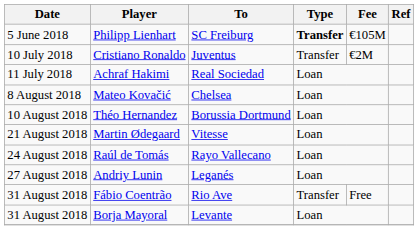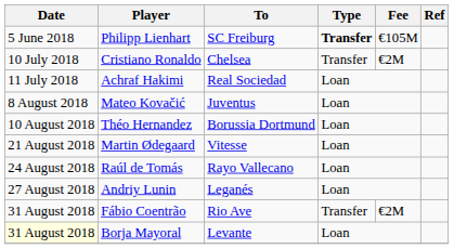Cristiano Ronaldo | To: Juventus -> Chelsea
Mateo Kovačić | To: Chelsea -> Juventus
Fábio Coentrão | Fee: Free -> €2M
Borja Mayoral | Date: no background -> lightyellow background
